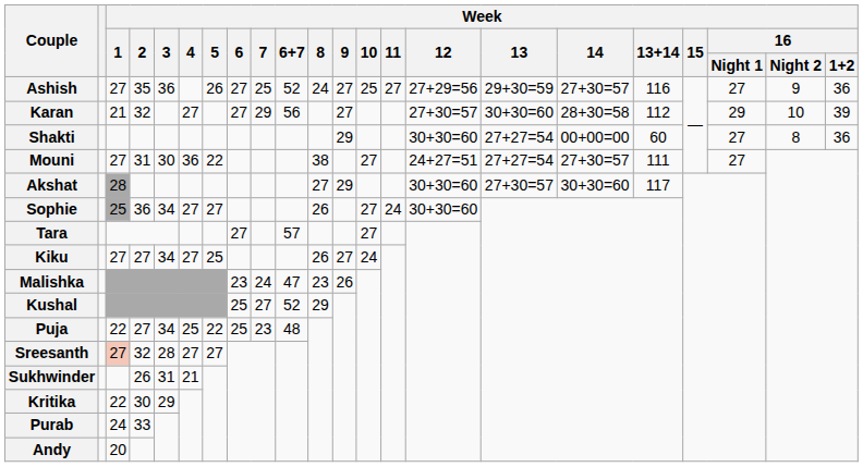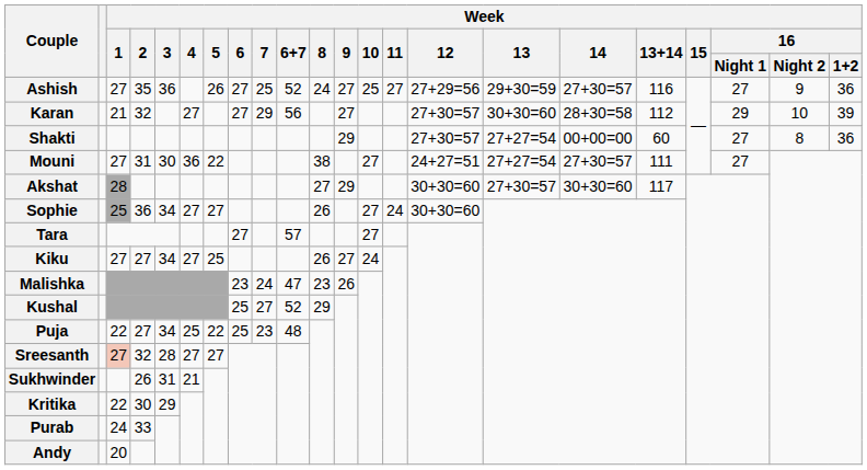Shakti | Week / 12: 30+30=60 -> 27+30=57
